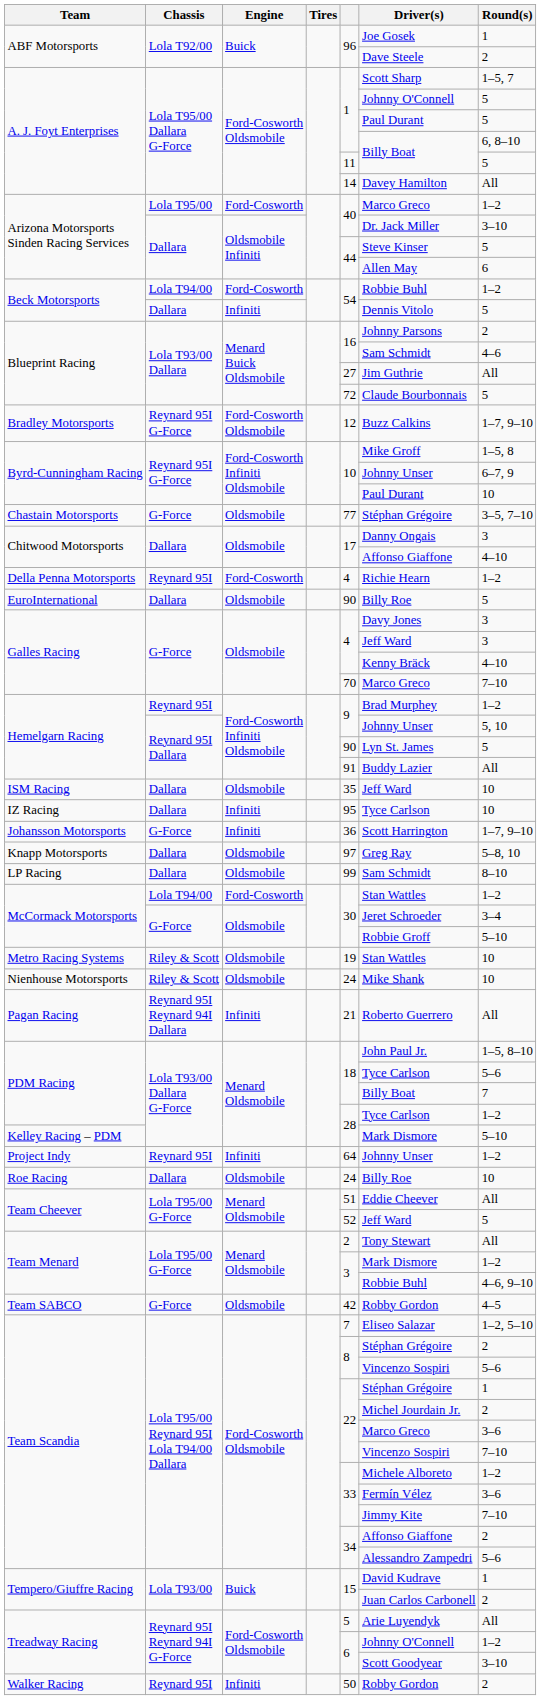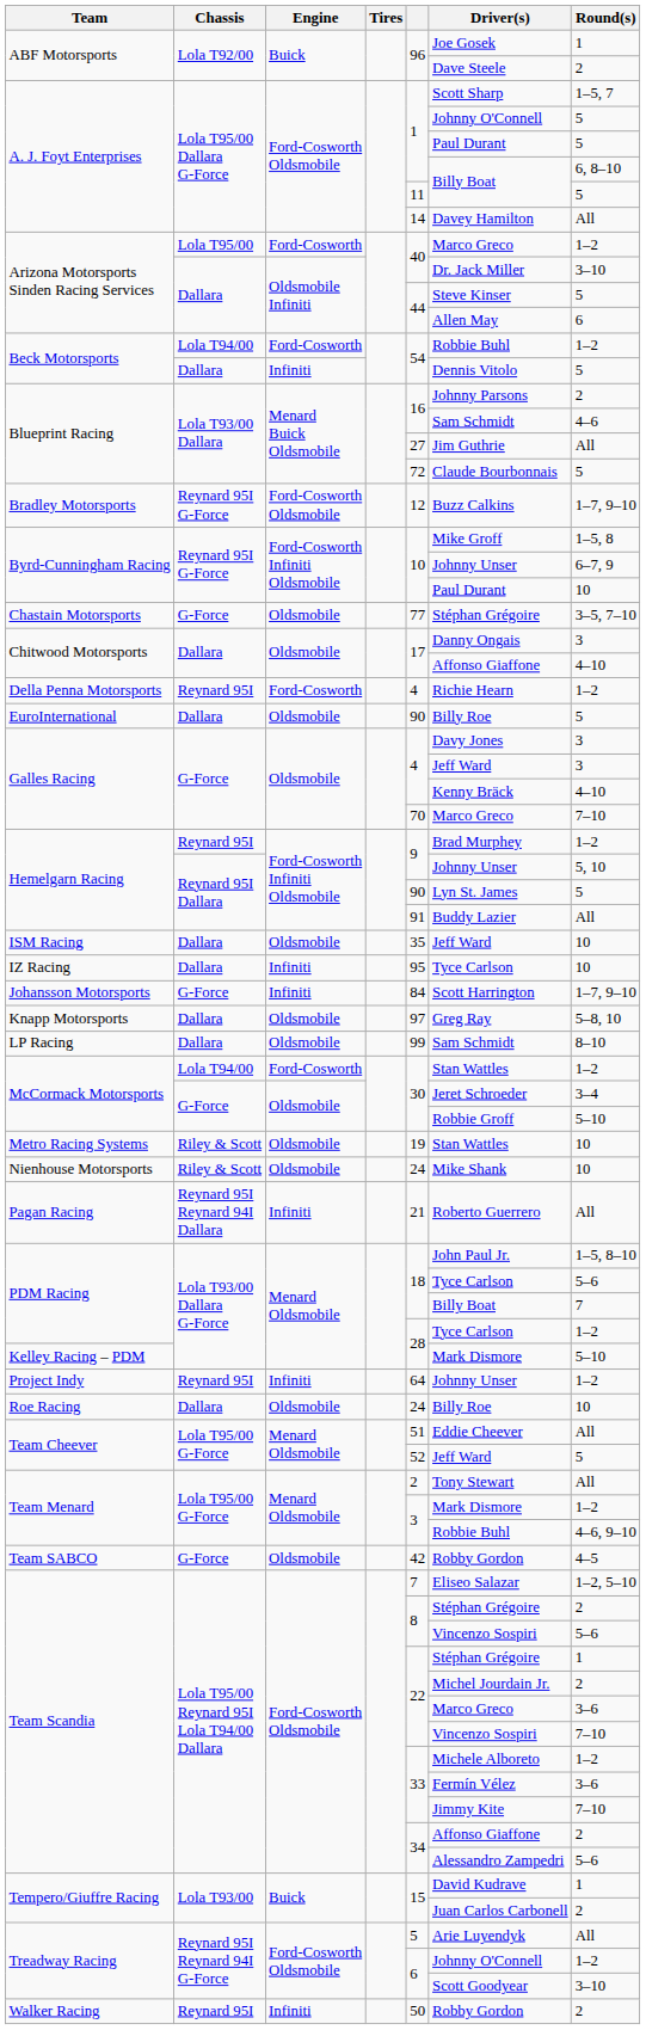Johansson Motorsports | column 5: 36 -> 84
